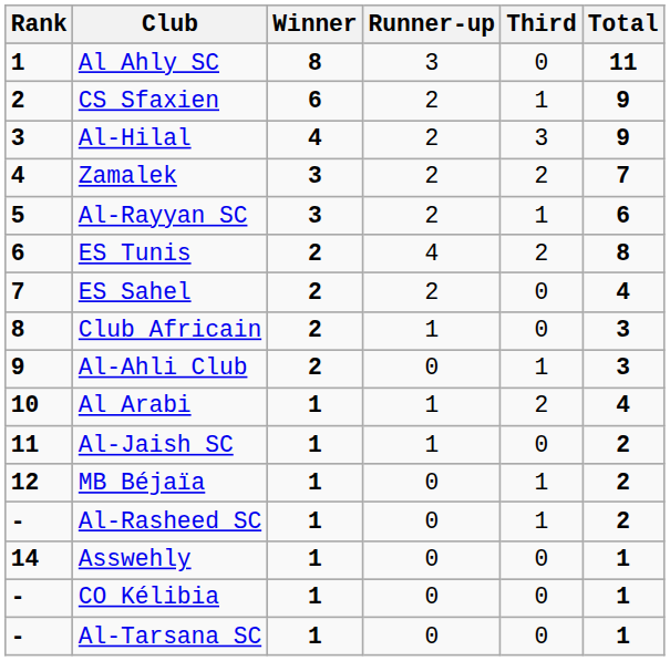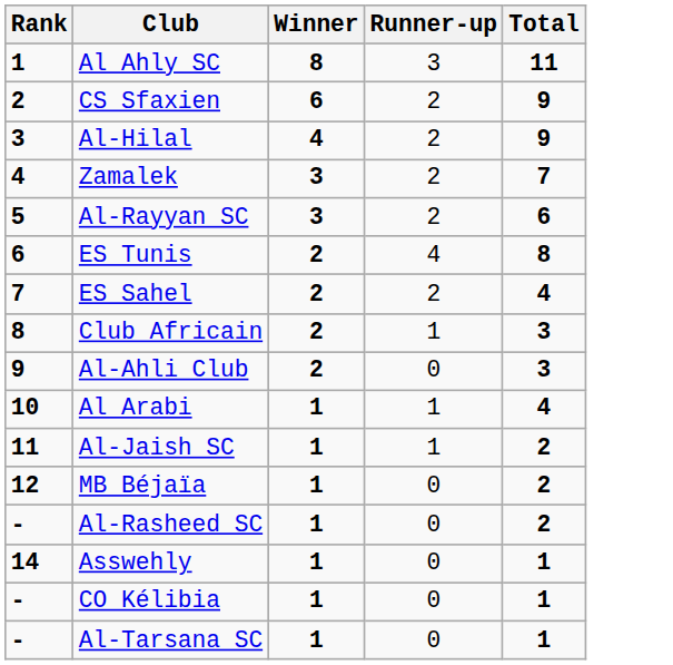- column: Third | 0 | 1 | 3 | 2 | 1 | 2 | 0 | 0 | 1 | 2 | 0 | 1 | 1 | 0 | 0 | 0
